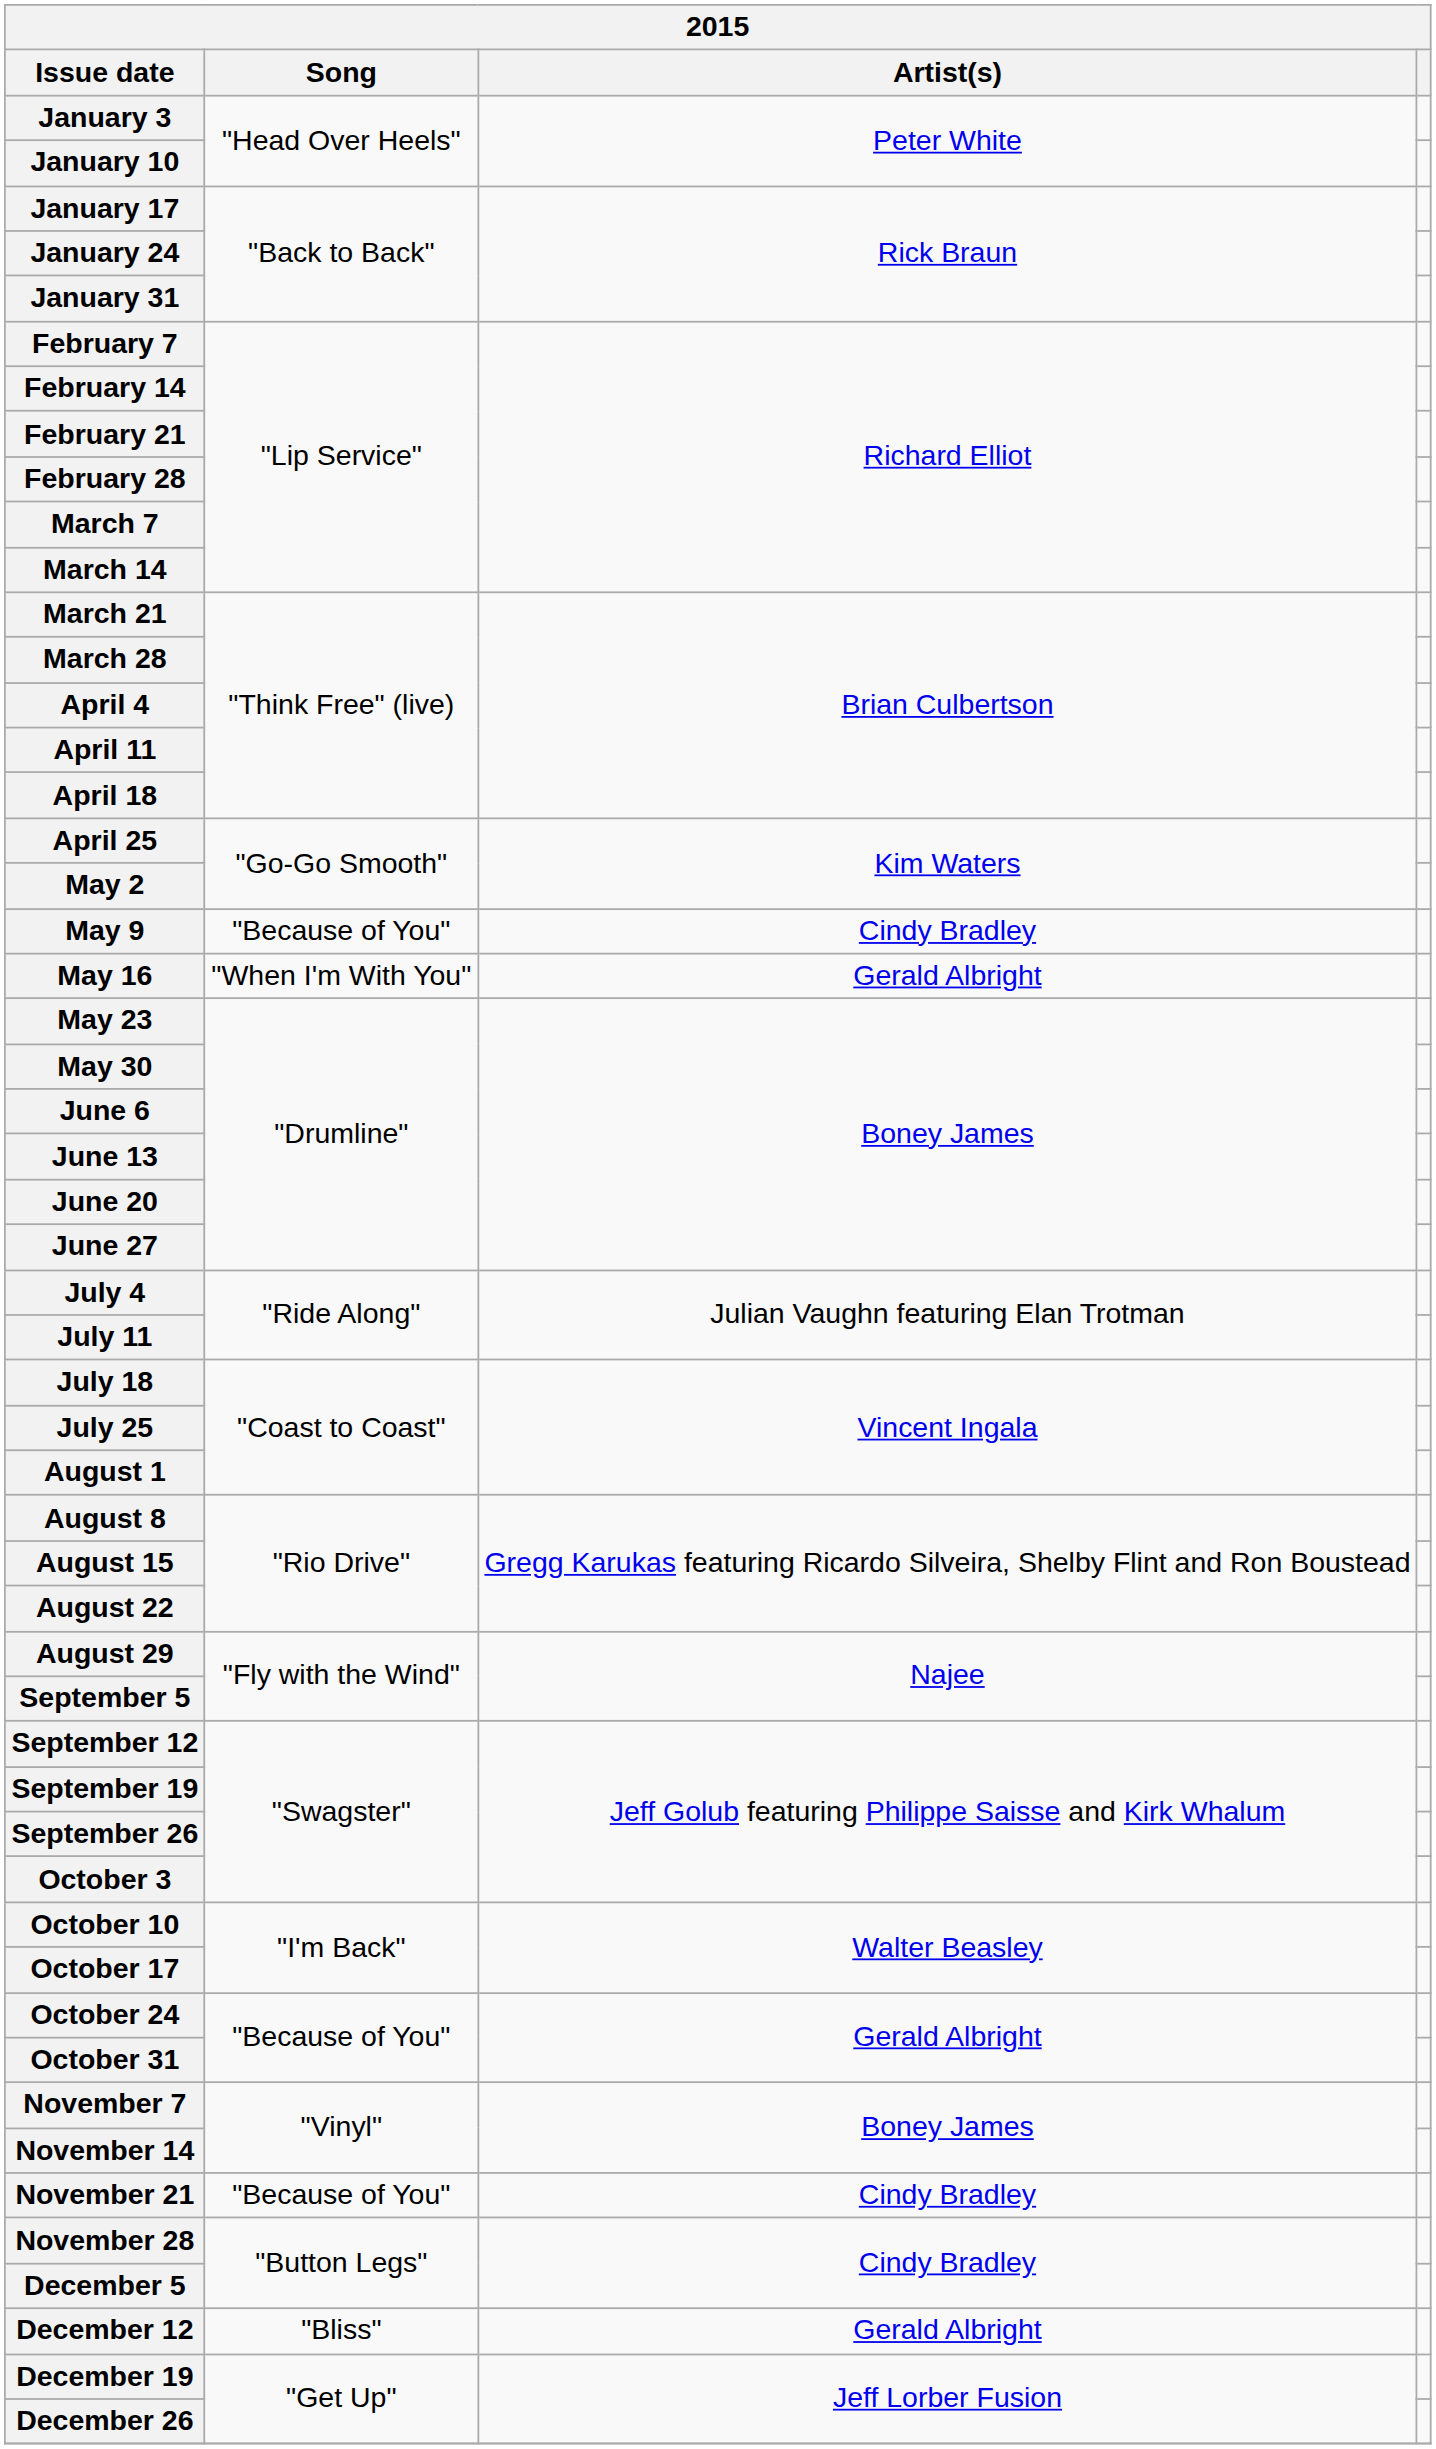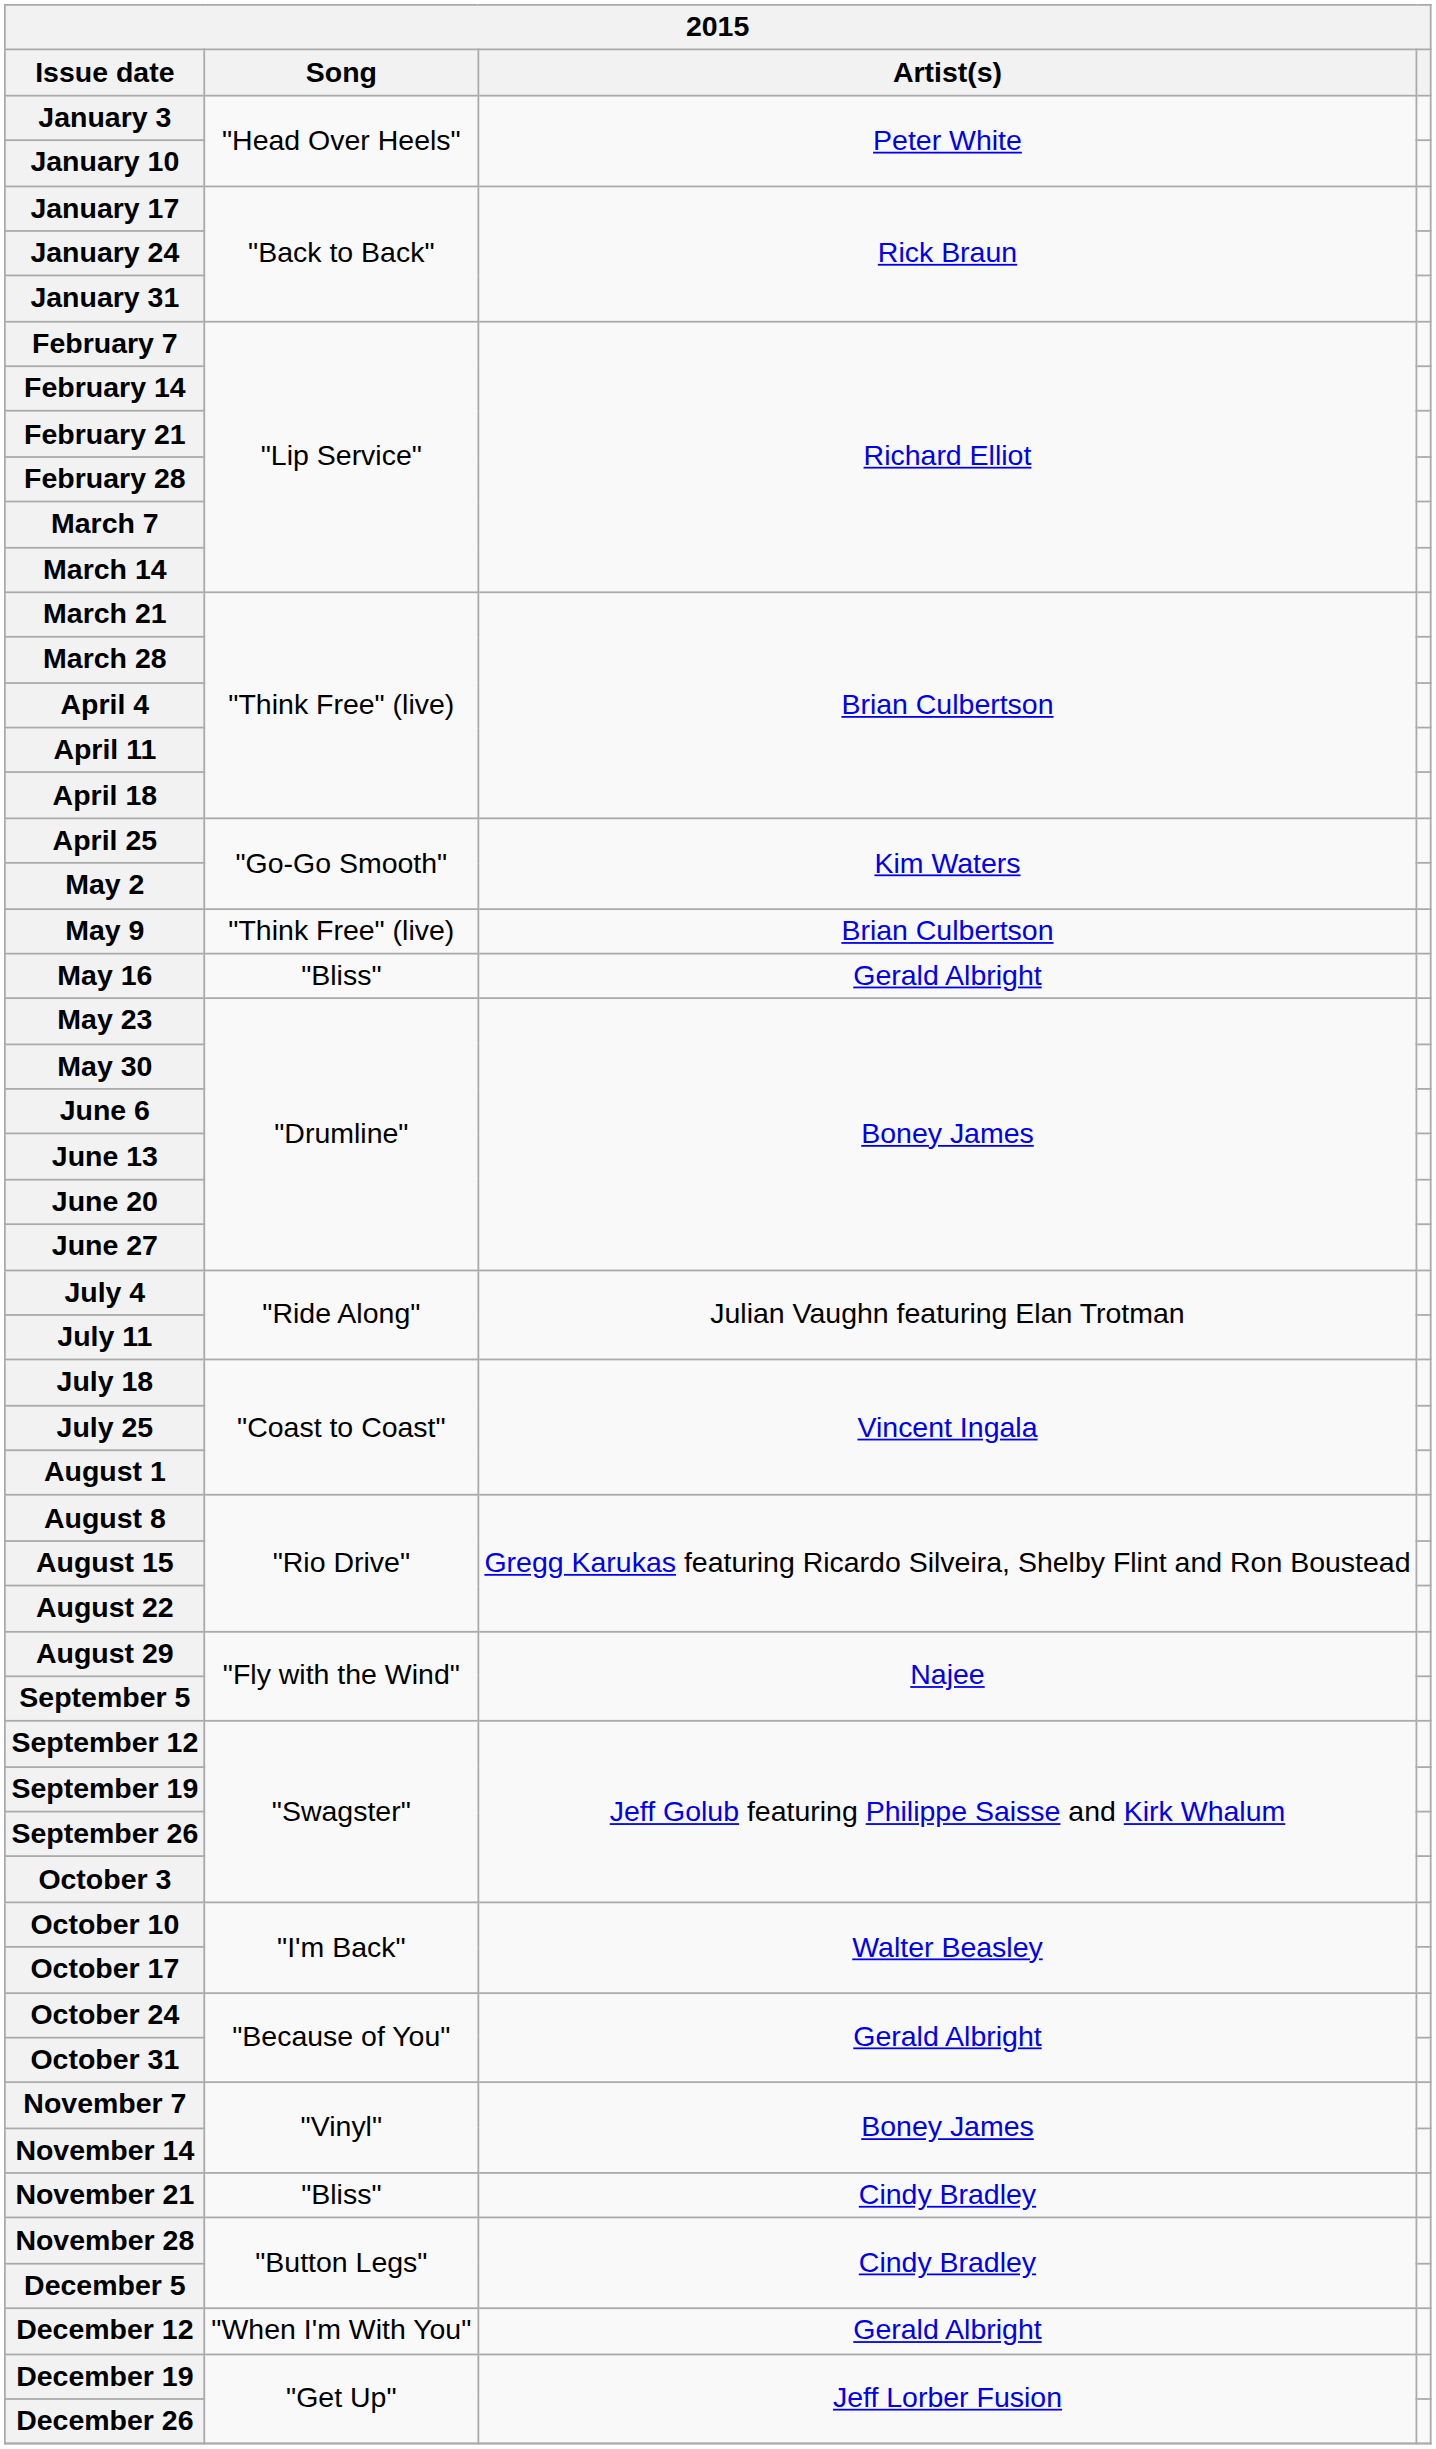May 9 | Song: "Because of You" -> "Think Free" (live)
May 9 | Artist(s): Cindy Bradley -> Brian Culbertson
May 16 | Song: "When I'm With You" -> "Bliss"
November 21 | Song: "Because of You" -> "Bliss"
December 12 | Song: "Bliss" -> "When I'm With You"
